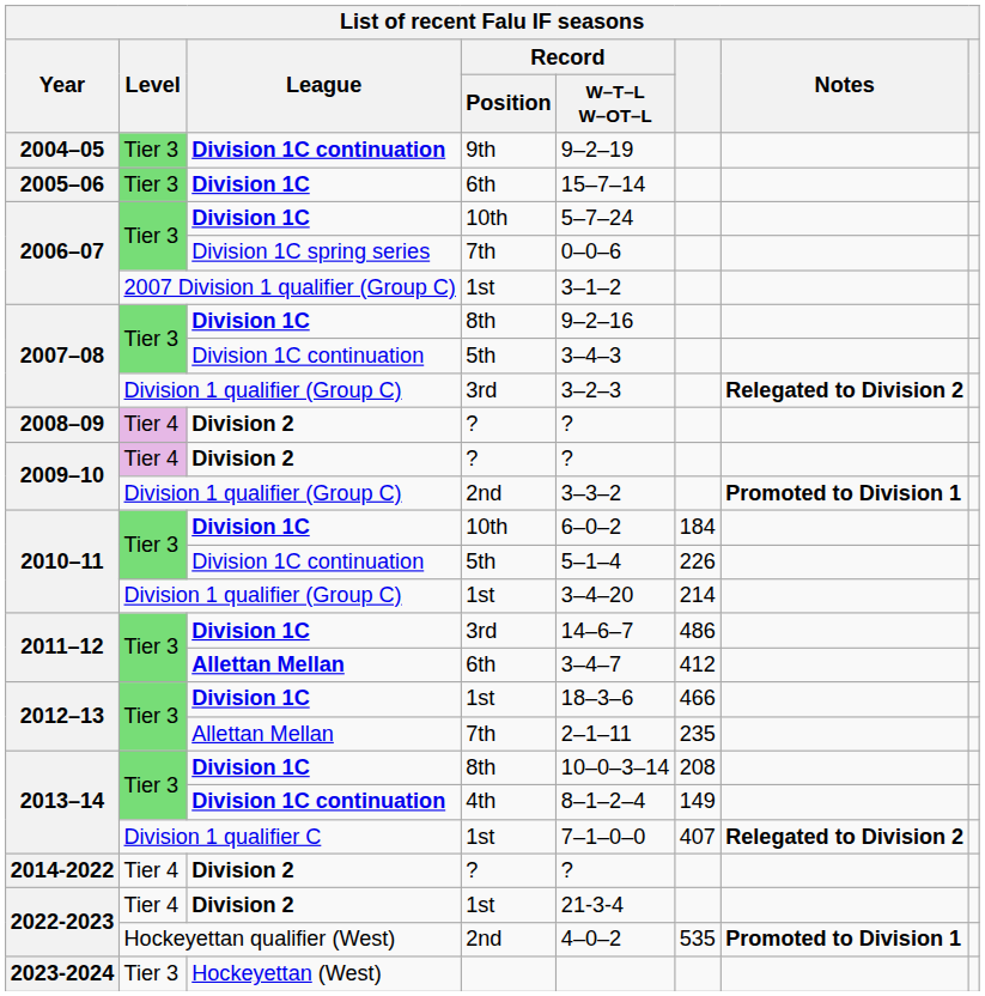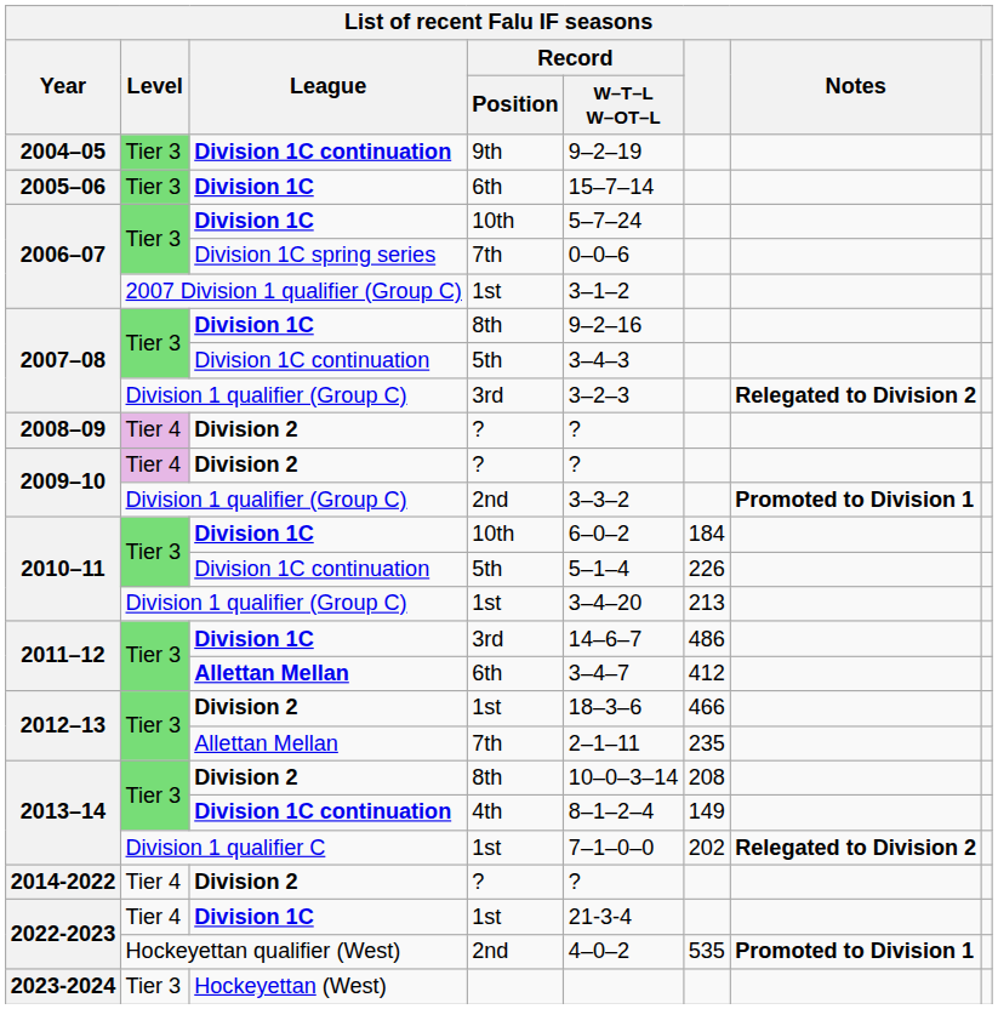2010–11 / 1st | column 6: 214 -> 213
2012–13 / 1st | League: Division 1C -> Division 2
2013–14 / 8th | League: Division 1C -> Division 2
2013–14 / 1st | column 6: 407 -> 202
2022-2023 / 1st | League: Division 2 -> Division 1C
